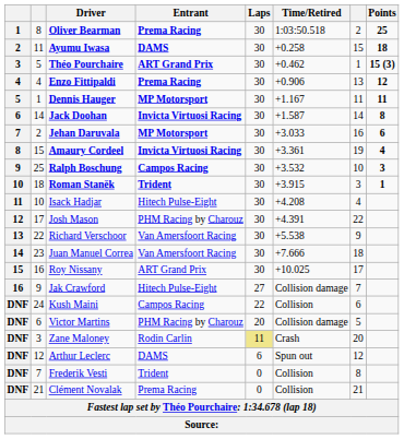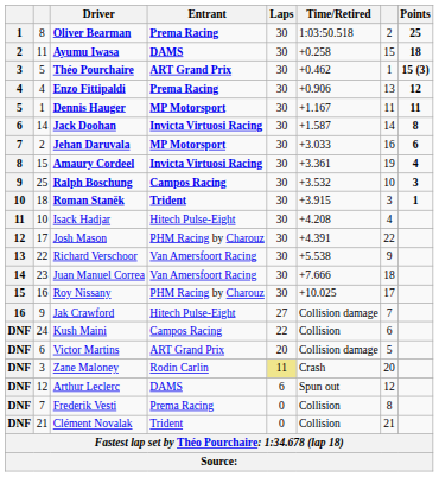Roy Nissany | Entrant: ART Grand Prix -> PHM Racing by Charouz
Victor Martins | Entrant: PHM Racing by Charouz -> ART Grand Prix
Frederik Vesti | Entrant: Trident -> Prema Racing
Clément Novalak | Entrant: Prema Racing -> Trident
